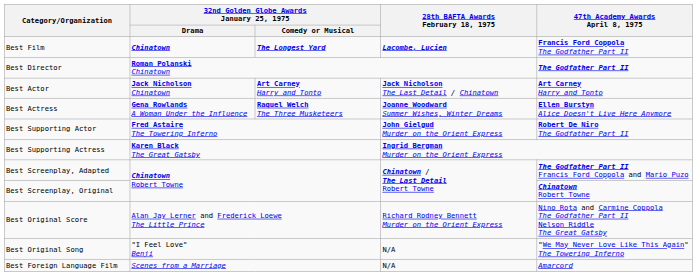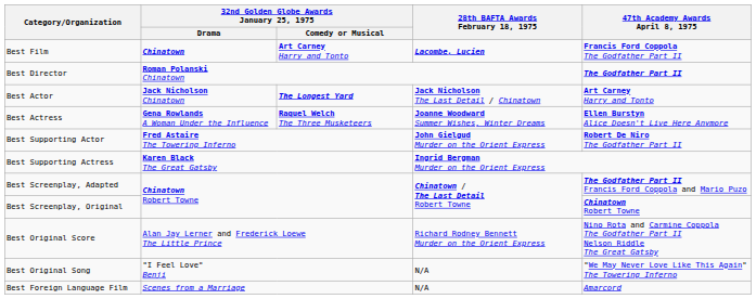Best Film | column 3: The Longest Yard -> Art Carney Harry and Tonto
Best Actor | column 3: Art Carney Harry and Tonto -> The Longest Yard
